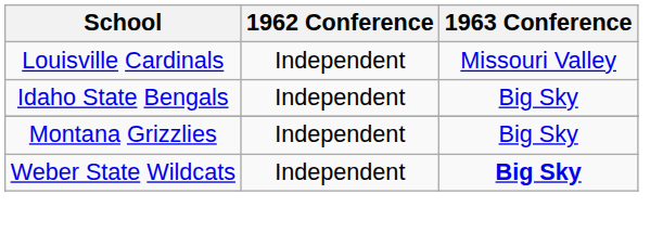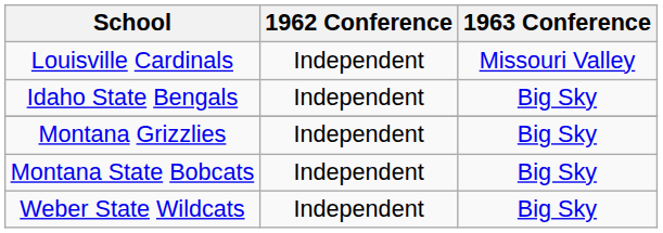+ row: Montana State Bobcats | Independent | Big Sky
Weber State Wildcats | 1963 Conference: bold -> normal
